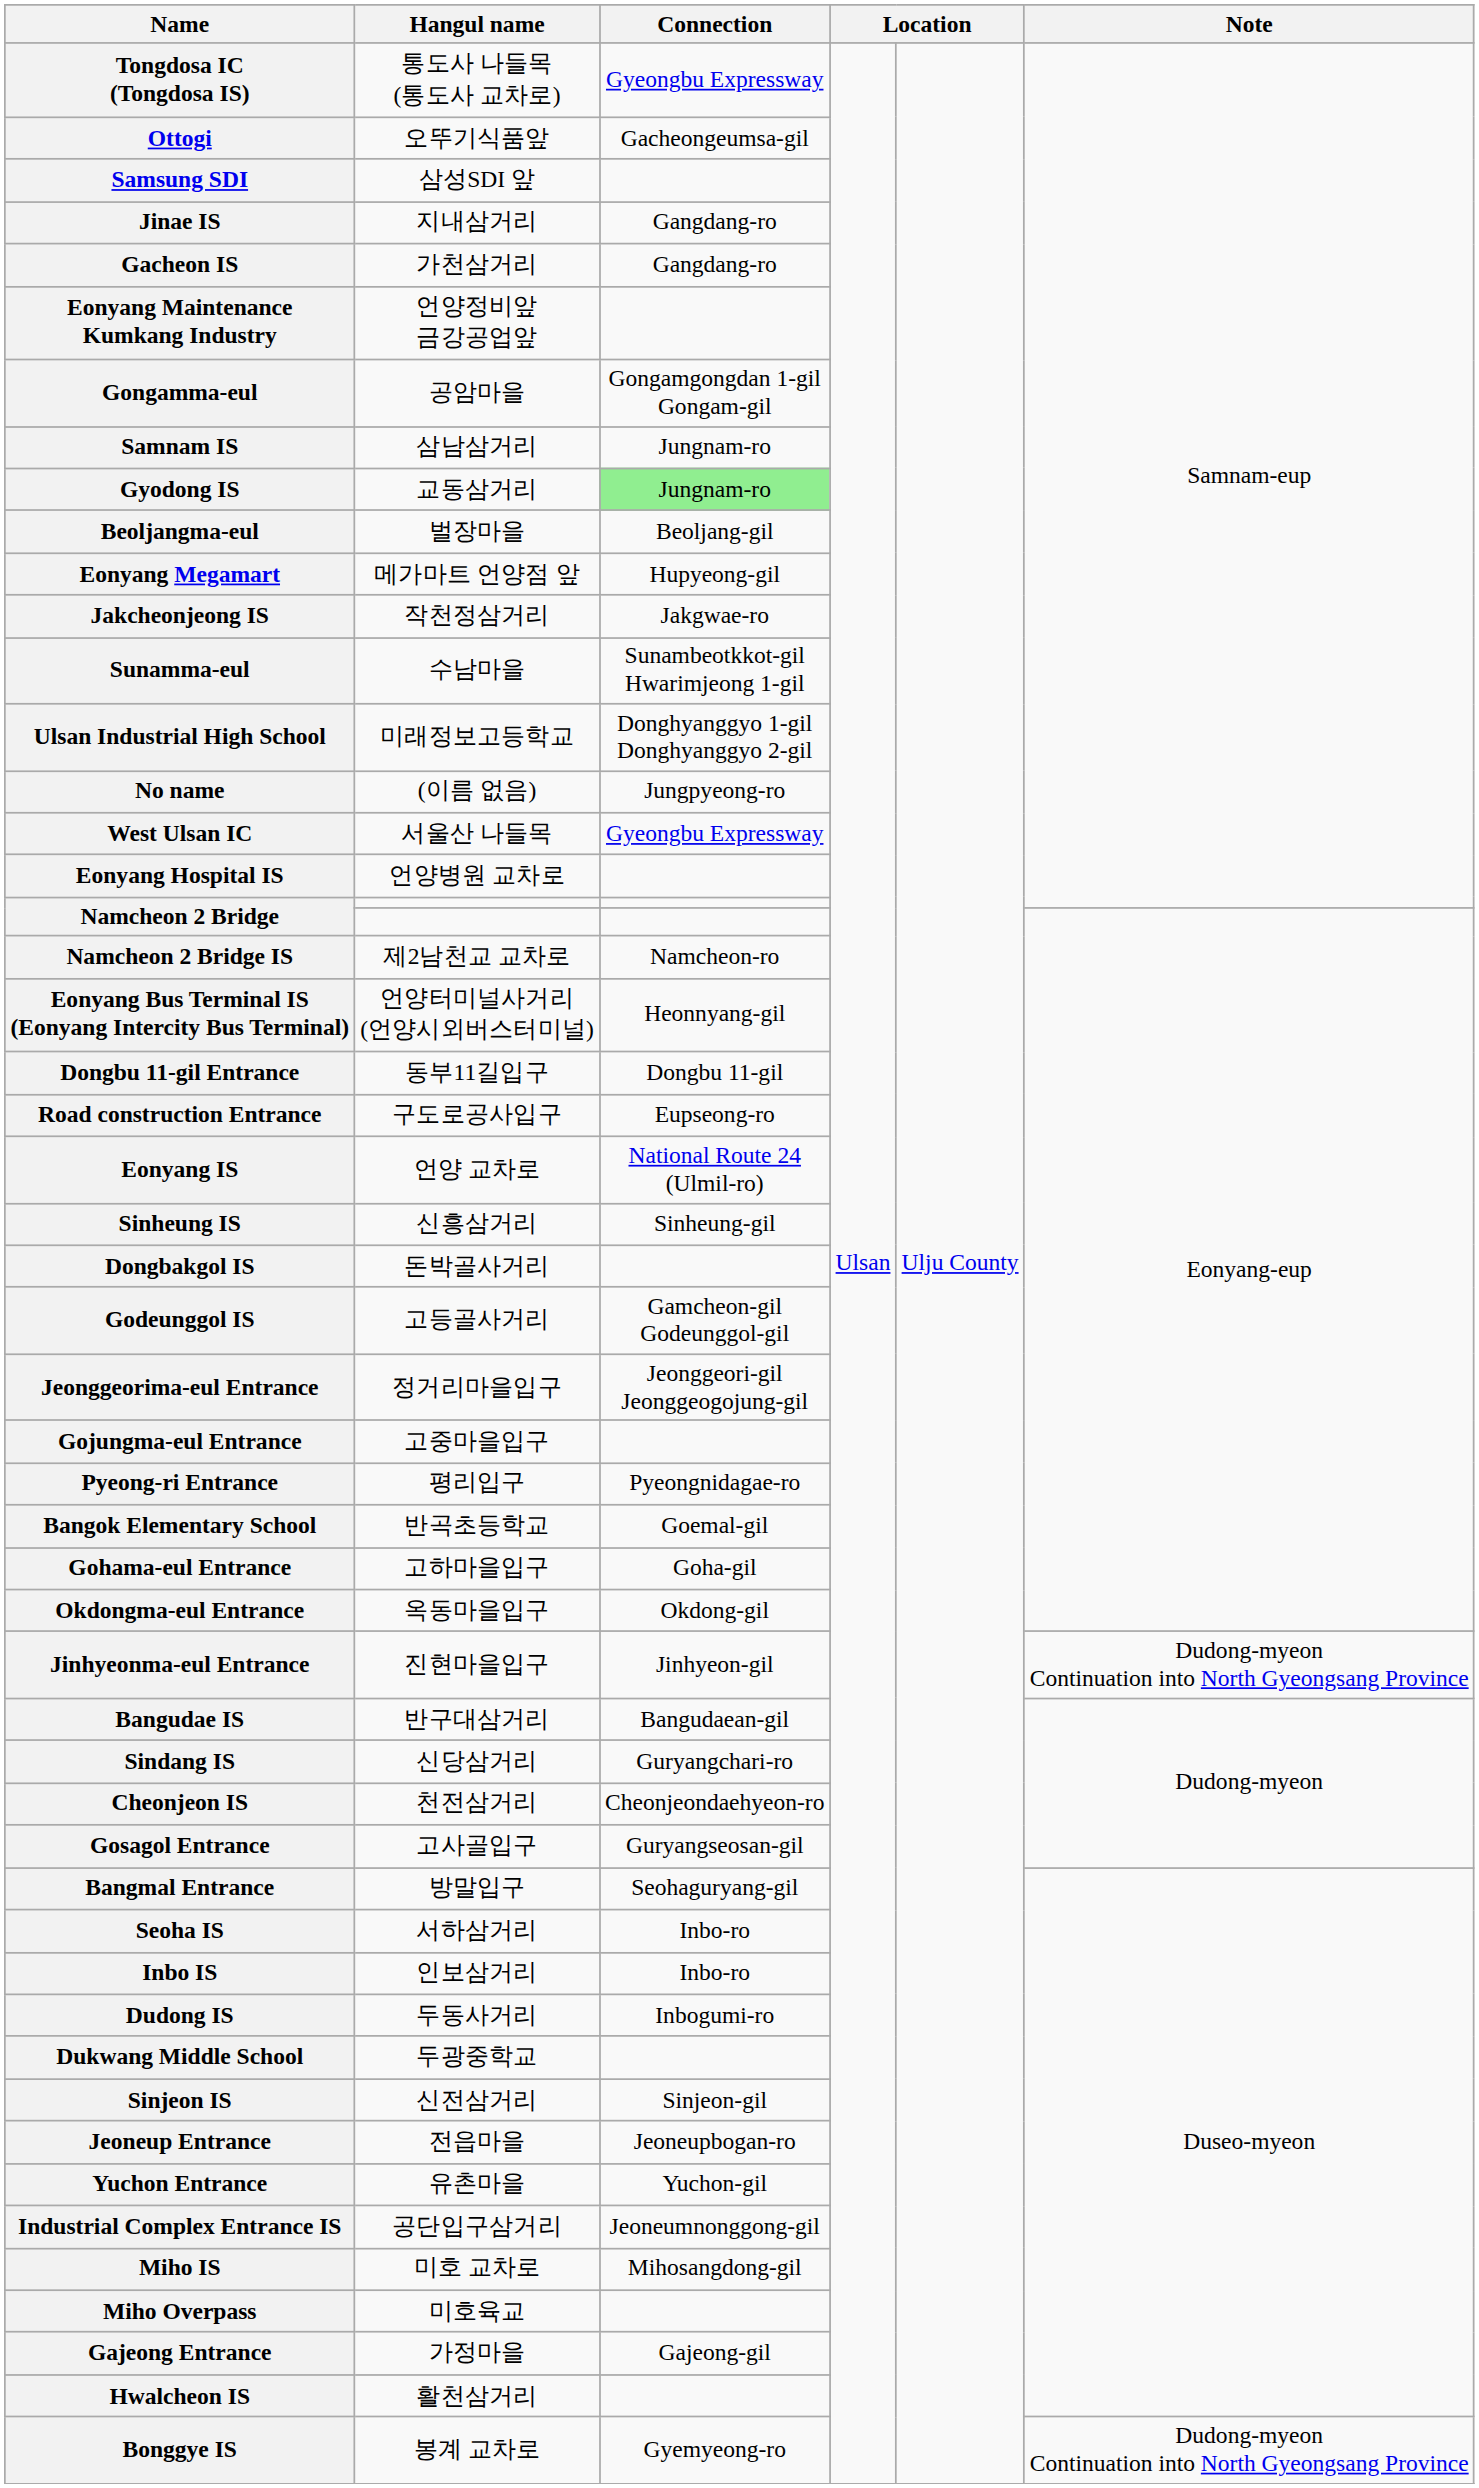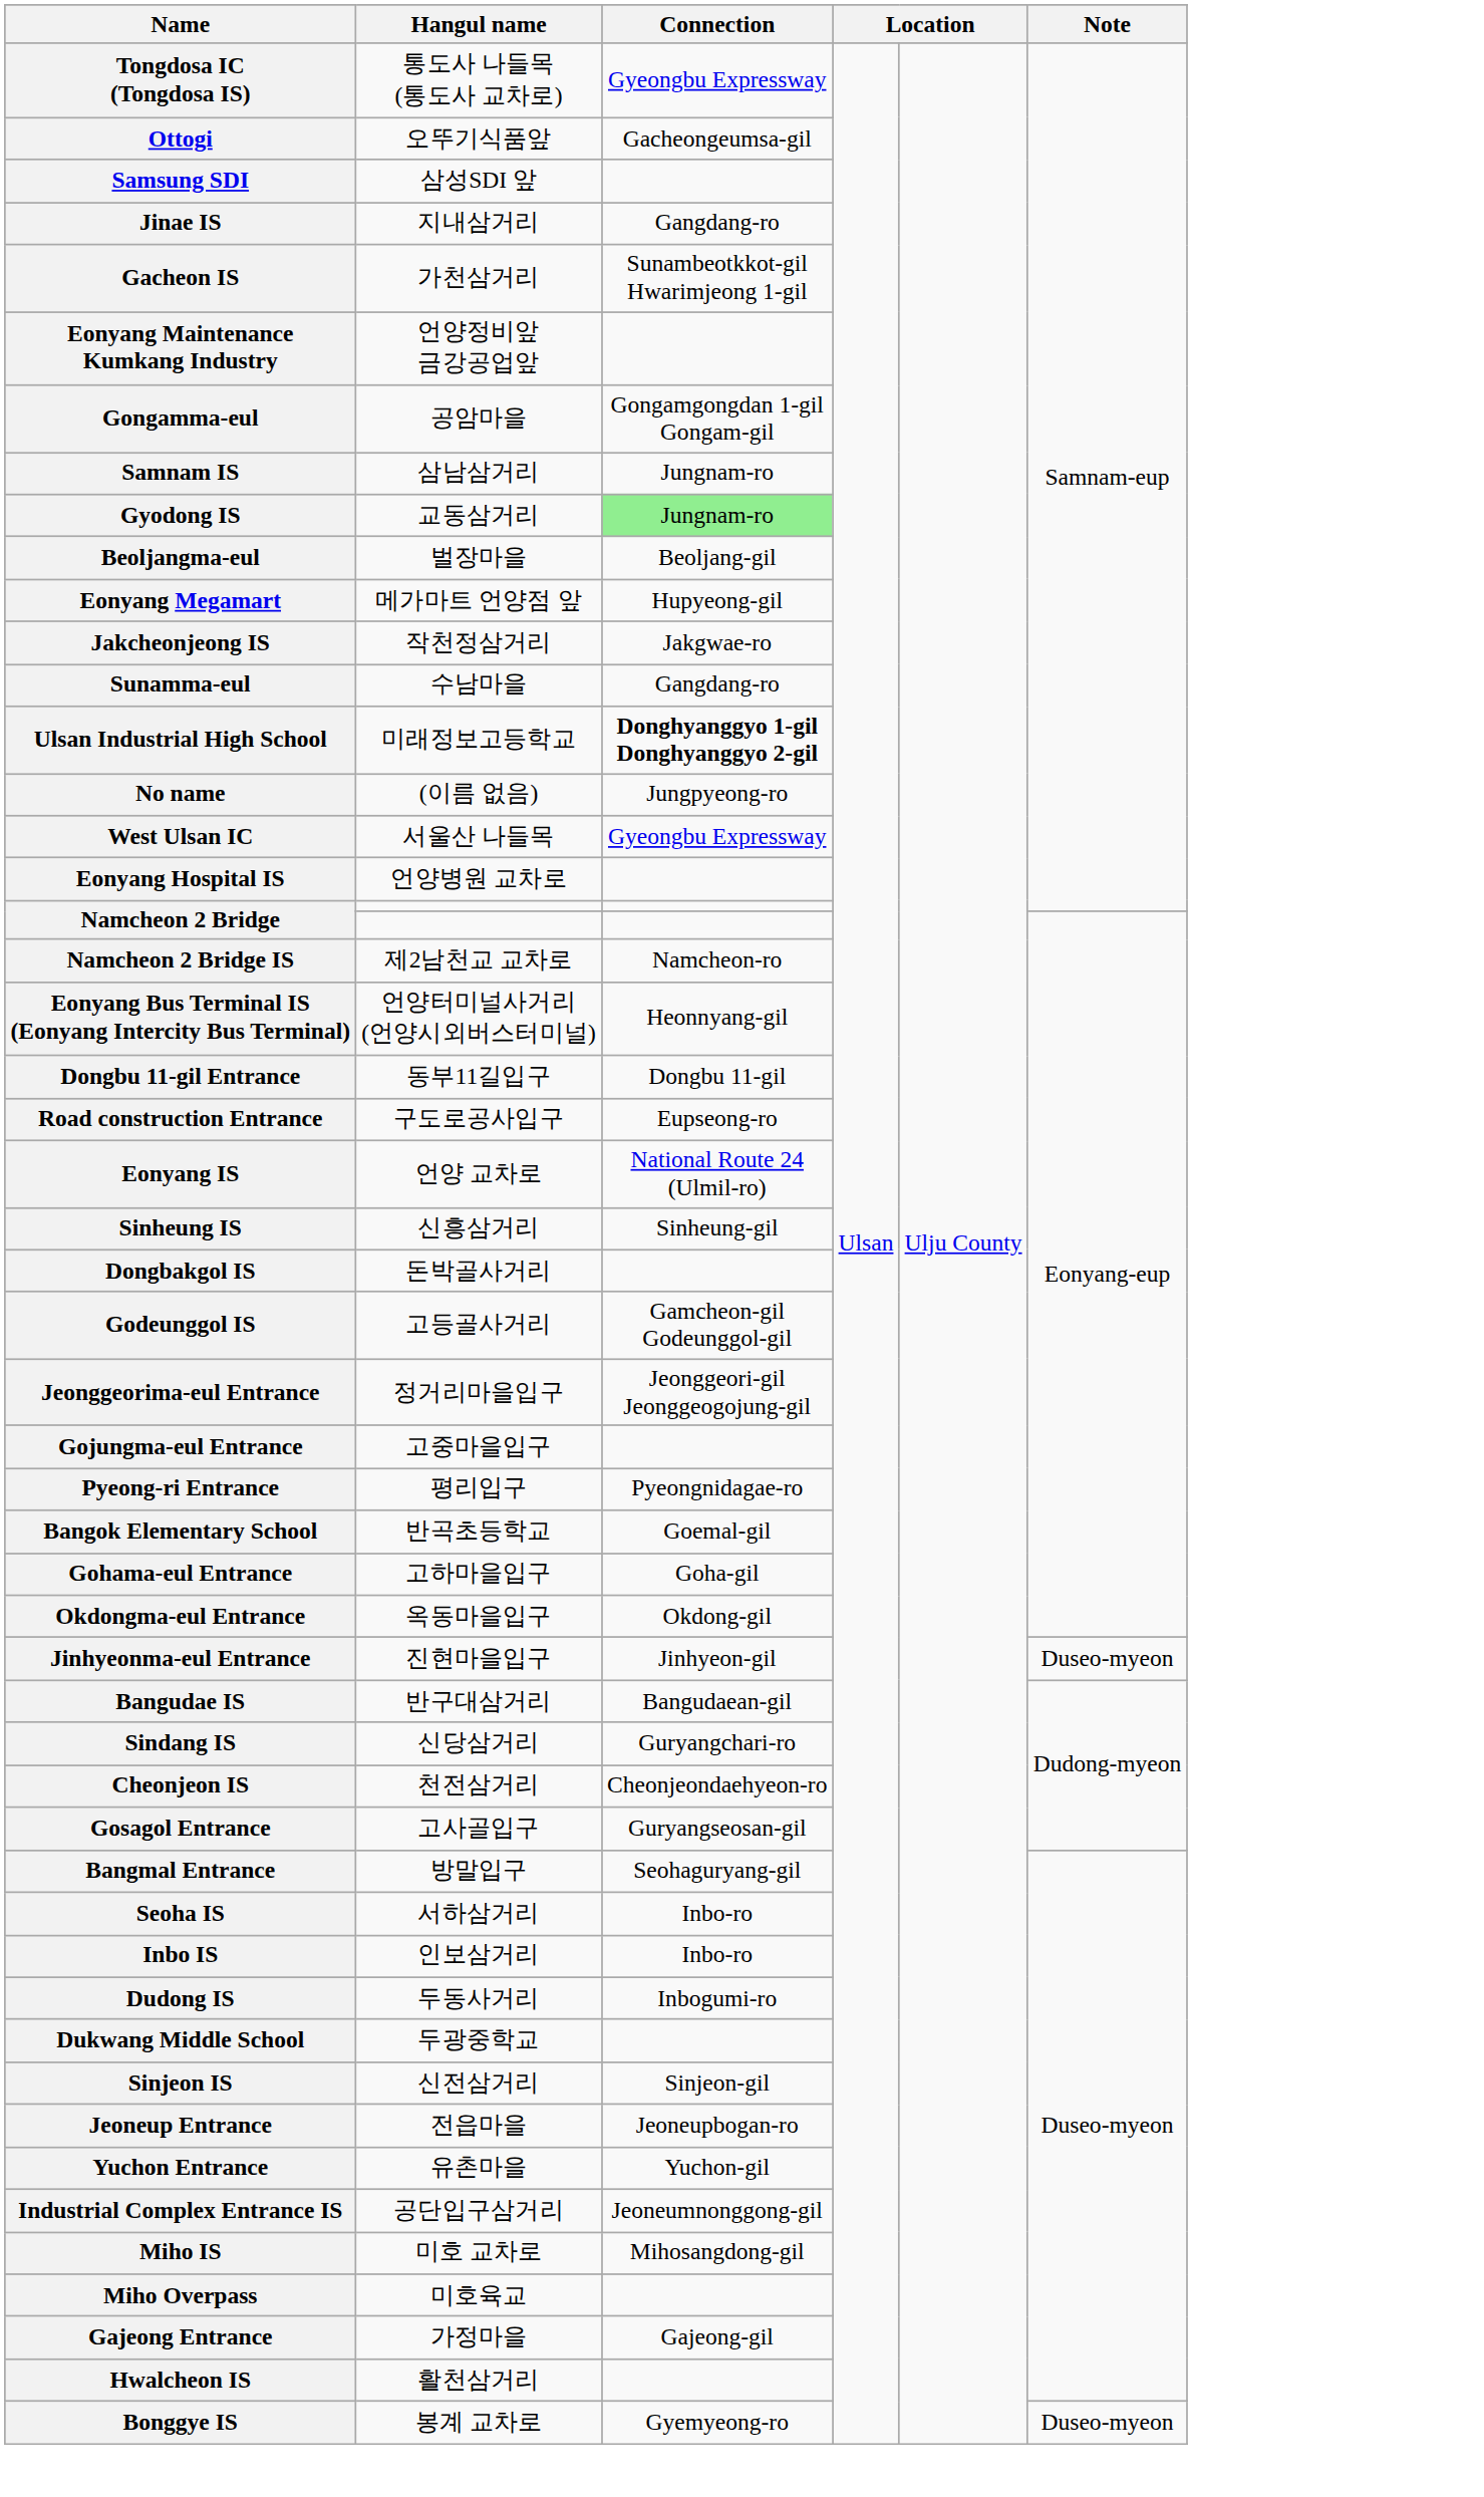Gacheon IS | Connection: Gangdang-ro -> Sunambeotkkot-gil Hwarimjeong 1-gil
Sunamma-eul | Connection: Sunambeotkkot-gil Hwarimjeong 1-gil -> Gangdang-ro
Ulsan Industrial High School | Connection: normal -> bold
Jinhyeonma-eul Entrance | Note: Dudong-myeon Continuation into North Gyeongsang Province -> Duseo-myeon
Bonggye IS | Note: Dudong-myeon Continuation into North Gyeongsang Province -> Duseo-myeon
